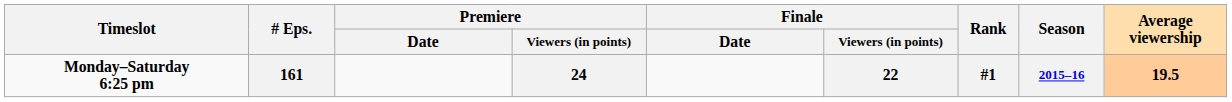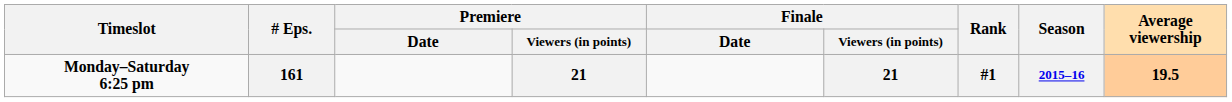161 | Premiere / Viewers (in points): 24 -> 21
161 | Finale / Viewers (in points): 22 -> 21
